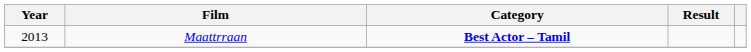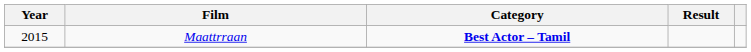Maattrraan | Year: 2013 -> 2015
